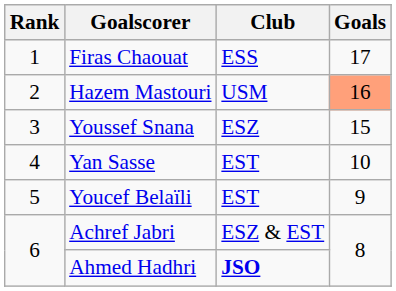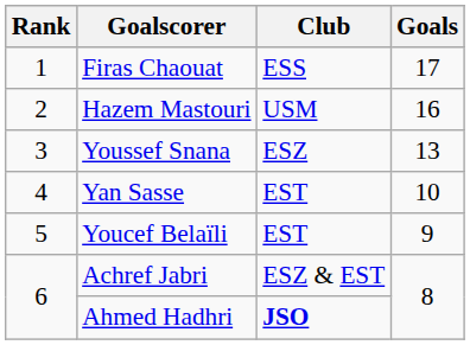Hazem Mastouri | Goals: lightsalmon background -> no background
Youssef Snana | Goals: 15 -> 13
